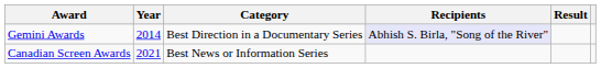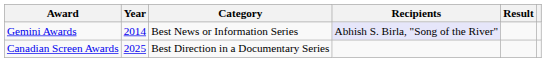Gemini Awards | Category: Best Direction in a Documentary Series -> Best News or Information Series
Canadian Screen Awards | Year: 2021 -> 2025
Canadian Screen Awards | Category: Best News or Information Series -> Best Direction in a Documentary Series
